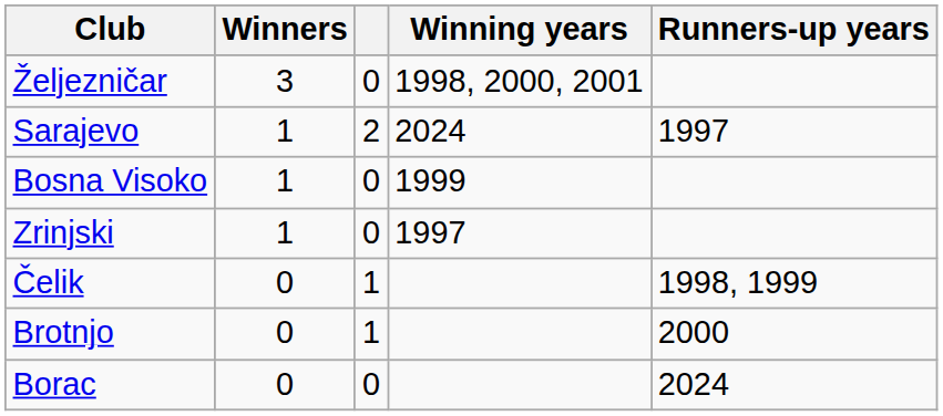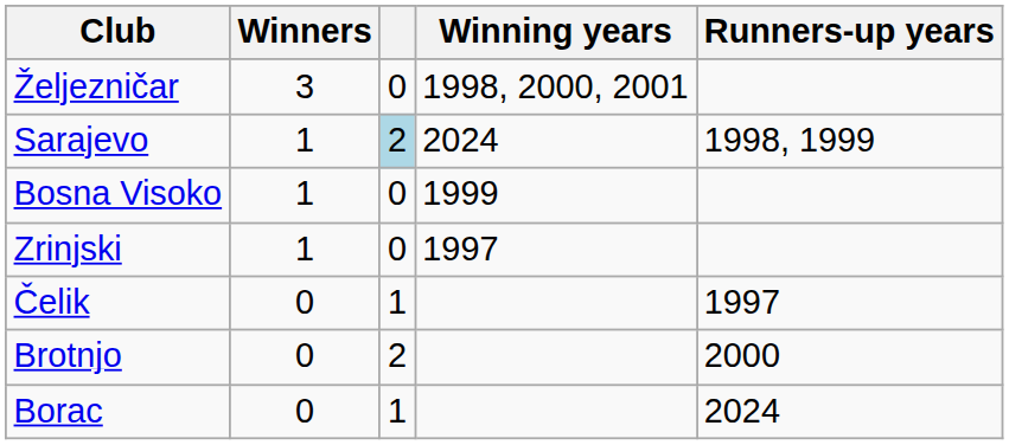Sarajevo | column 3: no background -> lightblue background
Sarajevo | Runners-up years: 1997 -> 1998, 1999
Čelik | Runners-up years: 1998, 1999 -> 1997
Brotnjo | column 3: 1 -> 2
Borac | column 3: 0 -> 1
